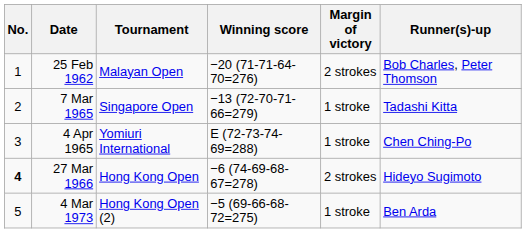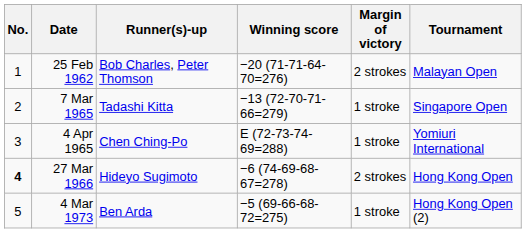columns swapped: Tournament <-> Runner(s)-up
